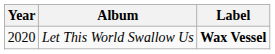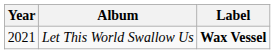Let This World Swallow Us | Year: 2020 -> 2021
